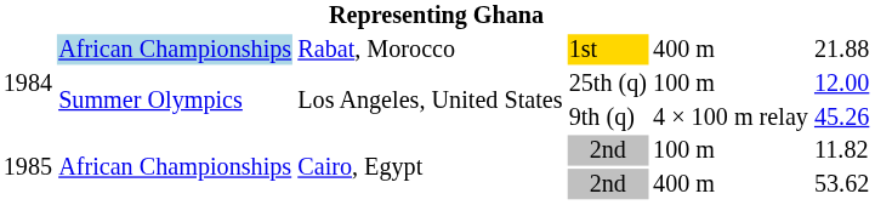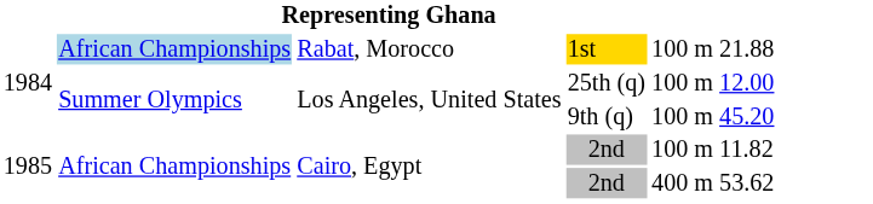1st | column 5: 400 m -> 100 m
9th (q) | column 5: 4 × 100 m relay -> 100 m
9th (q) | column 6: 45.26 -> 45.20
